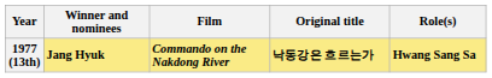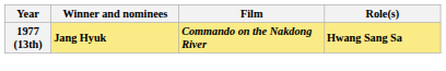- column: Original title | 낙동강은 흐르는가
